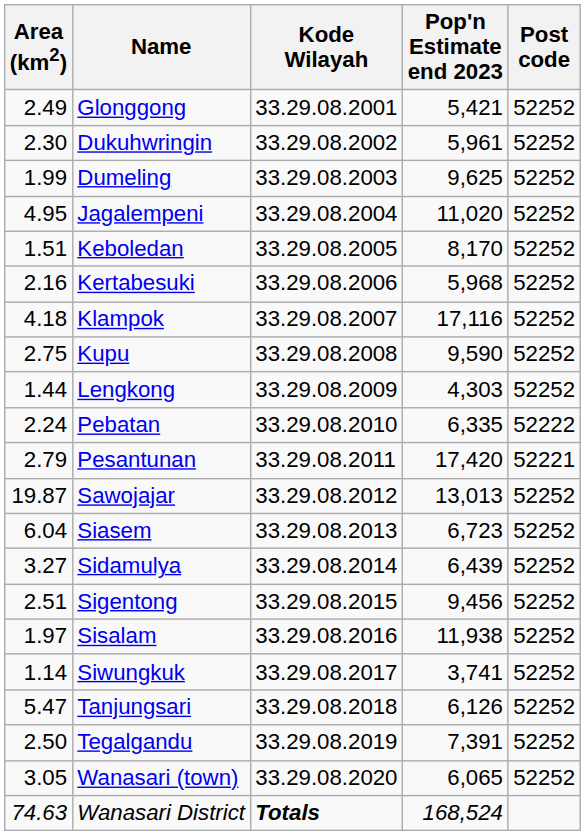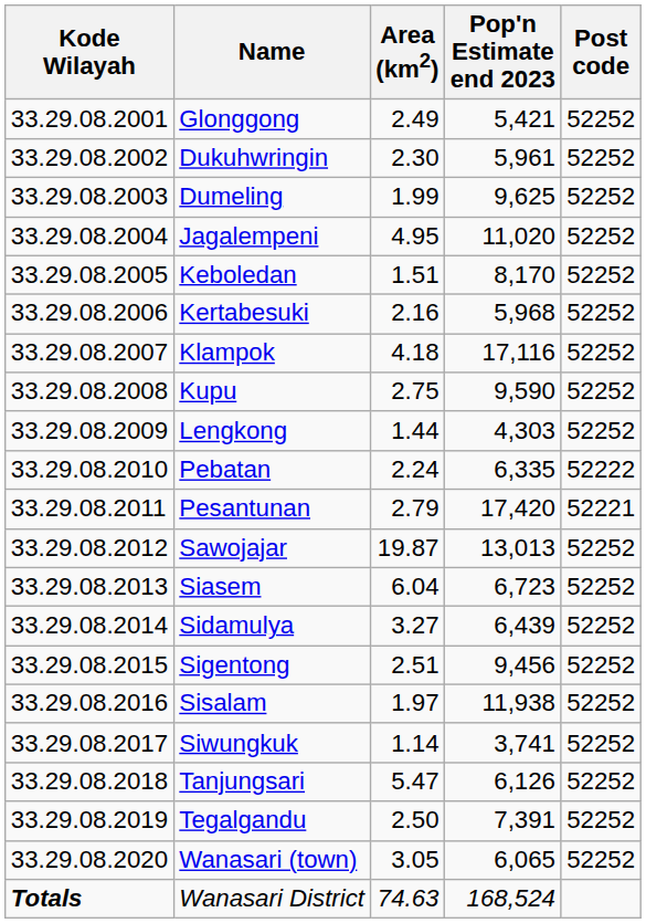columns swapped: Kode Wilayah <-> Area (km2)
